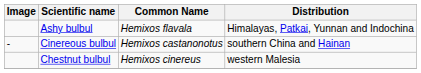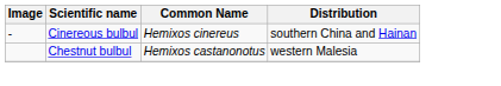- row: Ashy bulbul | Hemixos flavala | Himalayas, Patkai, Yunnan and Indochina
Cinereous bulbul | Common Name: Hemixos castanonotus -> Hemixos cinereus
Chestnut bulbul | Common Name: Hemixos cinereus -> Hemixos castanonotus
